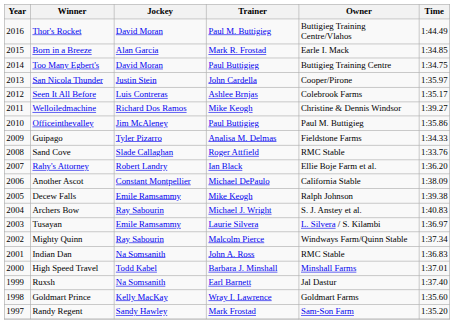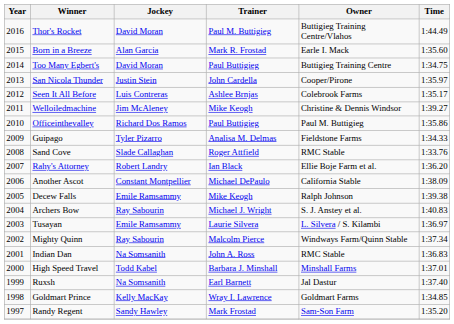Born in a Breeze | Time: 1:34.85 -> 1:35.60
Welloiledmachine | Jockey: Richard Dos Ramos -> Jim McAleney
Officeinthevalley | Jockey: Jim McAleney -> Richard Dos Ramos
Goldmart Prince | Time: 1:35.60 -> 1:34.85
